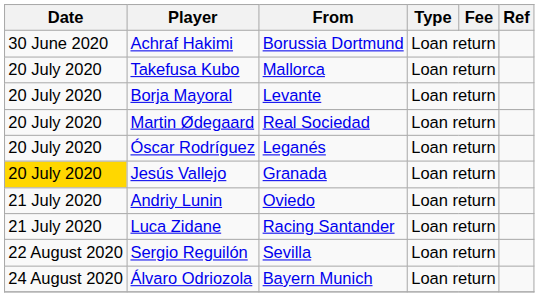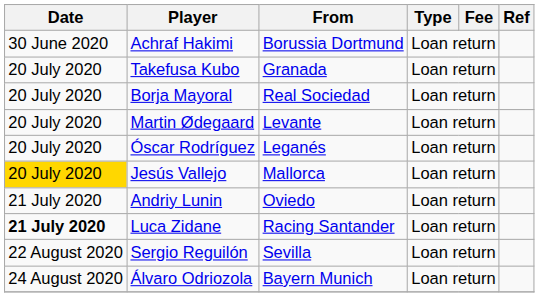Takefusa Kubo | From: Mallorca -> Granada
Borja Mayoral | From: Levante -> Real Sociedad
Martin Ødegaard | From: Real Sociedad -> Levante
Jesús Vallejo | From: Granada -> Mallorca
Luca Zidane | Date: normal -> bold
